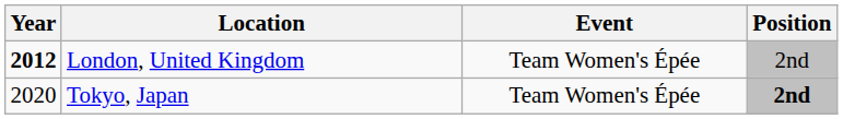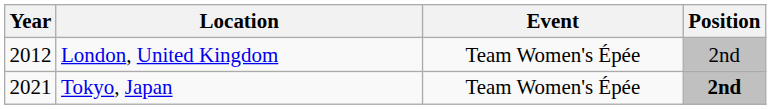London, United Kingdom | Year: bold -> normal
Tokyo, Japan | Year: 2020 -> 2021
